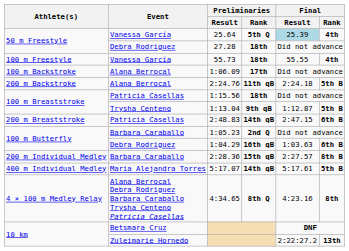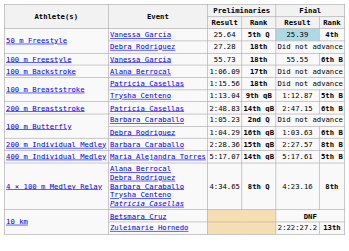55.73 | Final / Rank: 4th -> 6th B
- row: 200 m Backstroke | Alana Berrocal | 2:24.76 | 11th qB | 2:24.18 | 5th B
